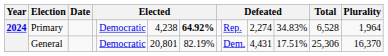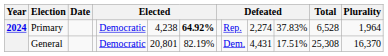Primary | column 11: 34.83% -> 37.83%
General | Total: 25,306 -> 25,308
